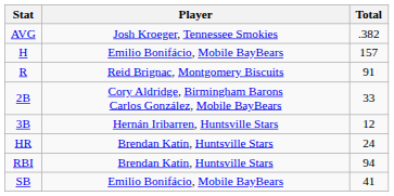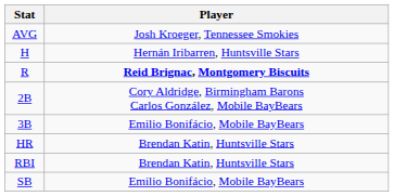- column: Total | .382 | 157 | 91 | 33 | 12 | 24 | 94 | 41
H | Player: Emilio Bonifácio, Mobile BayBears -> Hernán Iribarren, Huntsville Stars
R | Player: normal -> bold
3B | Player: Hernán Iribarren, Huntsville Stars -> Emilio Bonifácio, Mobile BayBears
